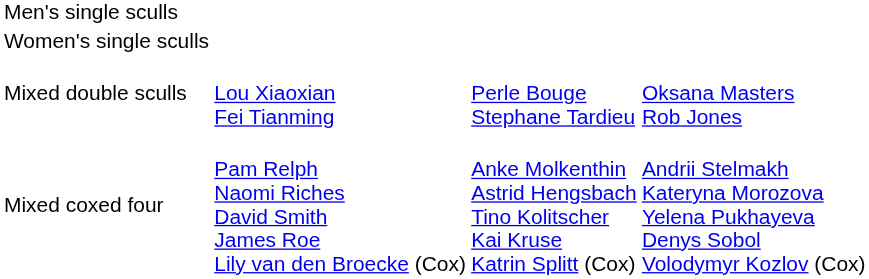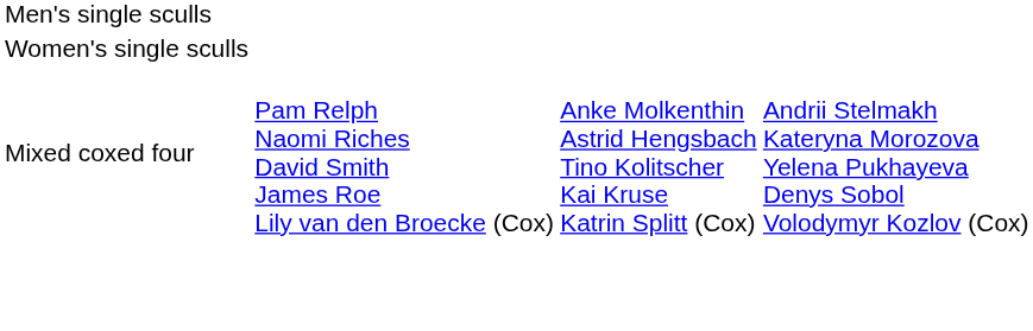- row: Mixed double sculls | Lou Xiaoxian Fei Tianming | Perle Bouge Stephane Tardieu | Oksana Masters Rob Jones
